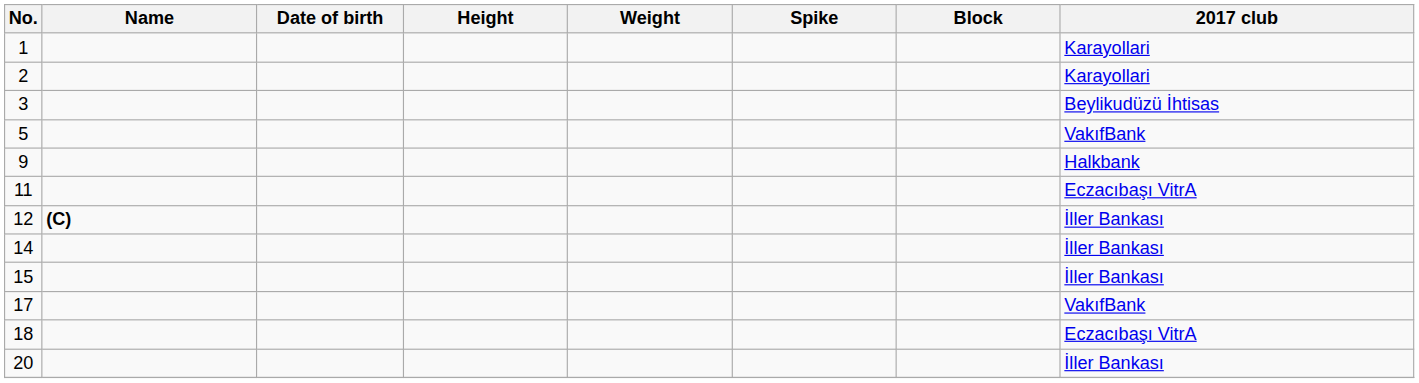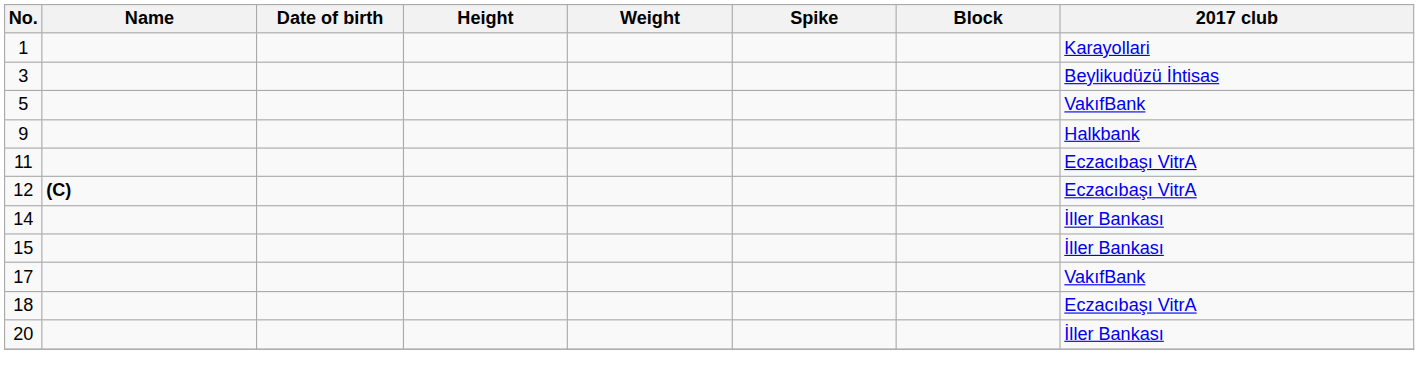- row: 2 | Karayollari
12 | 2017 club: İller Bankası -> Eczacıbaşı VitrA
